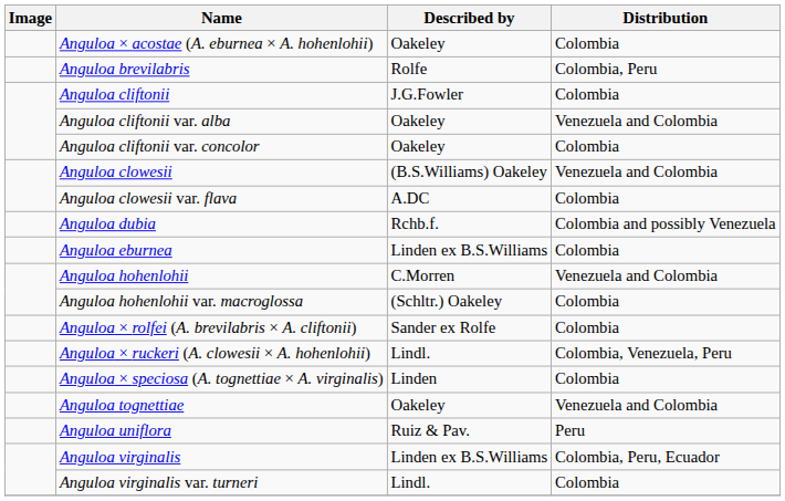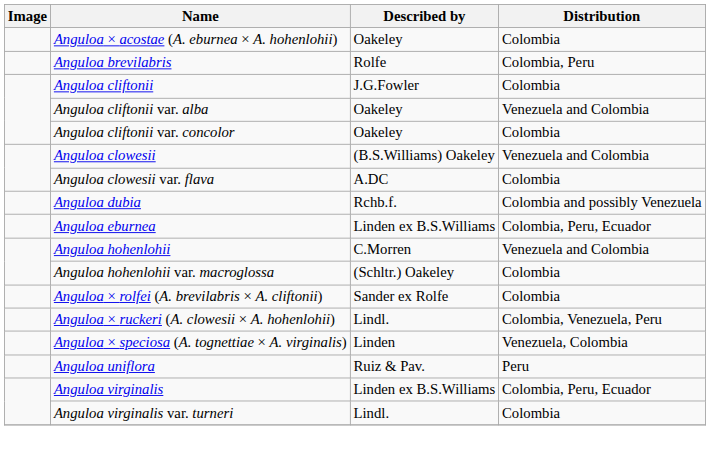Anguloa eburnea | Distribution: Colombia -> Colombia, Peru, Ecuador
Anguloa × speciosa (A. tognettiae × A. virginalis) | Distribution: Colombia -> Venezuela, Colombia
- row: Anguloa tognettiae | Oakeley | Venezuela and Colombia
